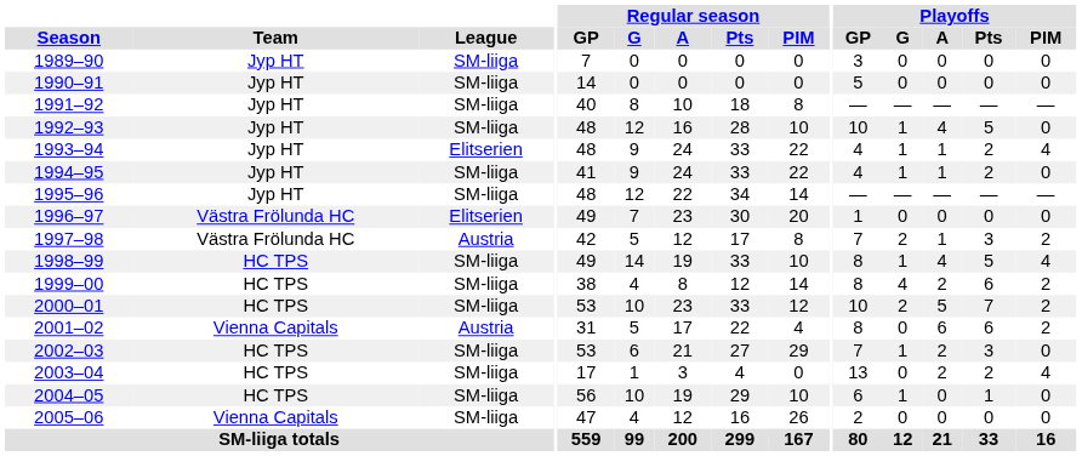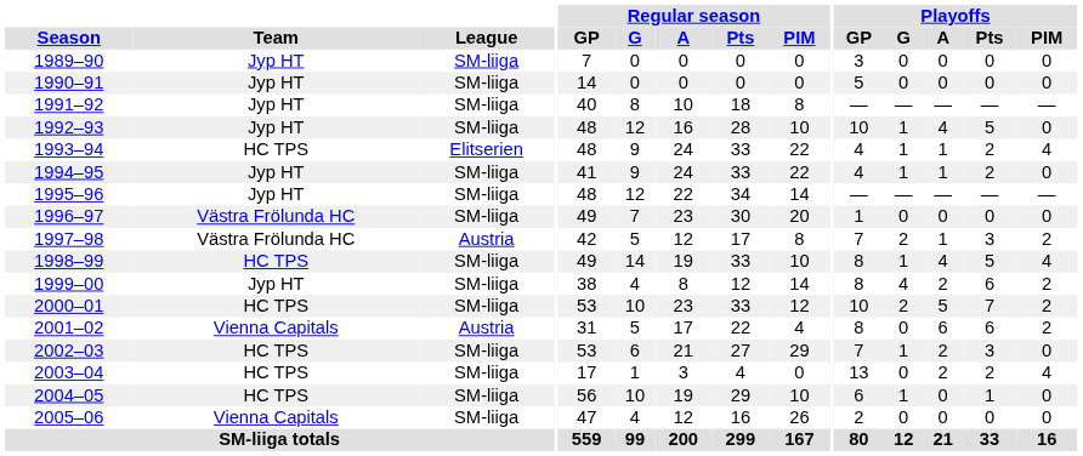1993–94 | Team: Jyp HT -> HC TPS
1996–97 | League: Elitserien -> SM-liiga
1999–00 | Team: HC TPS -> Jyp HT
